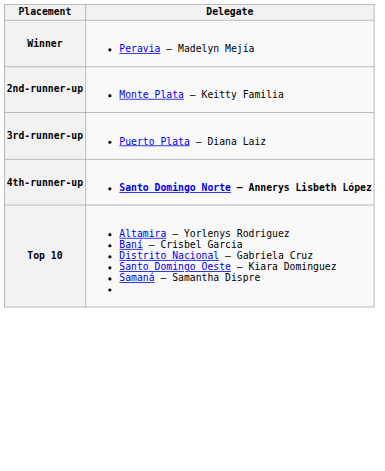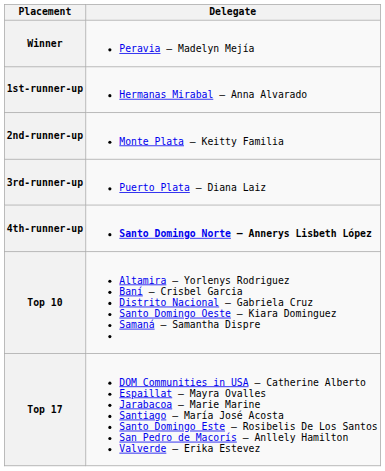+ row: 1st-runner-up | Hermanas Mirabal – Anna Alvarado
+ row: Top 17 | DOM Communities in USA – Catherine Alberto Espaillat – Mayra Ovalles Jarabacoa – Marie Marine Santiago – María José Acosta Santo Domingo Este – Rosibelis De Los Santos San Pedro de Macorís – Anllely Hamilton Valverde – Erika Estevez
